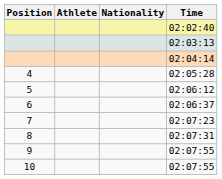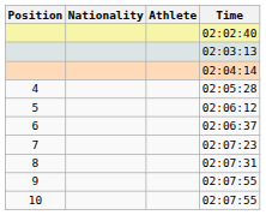columns swapped: Athlete <-> Nationality
